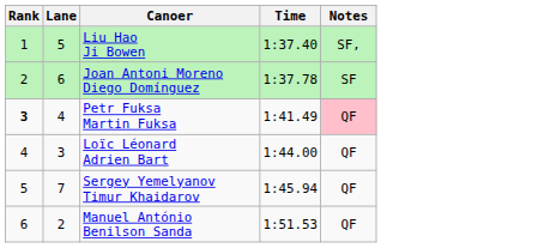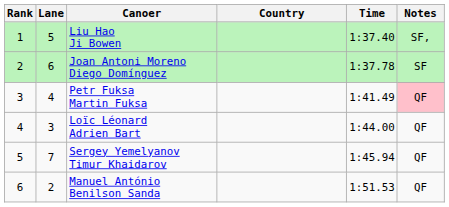+ column: Country
Petr Fuksa Martin Fuksa | Rank: bold -> normal
